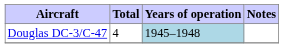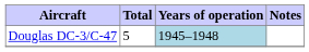Douglas DC-3/C-47 | Total: 4 -> 5
